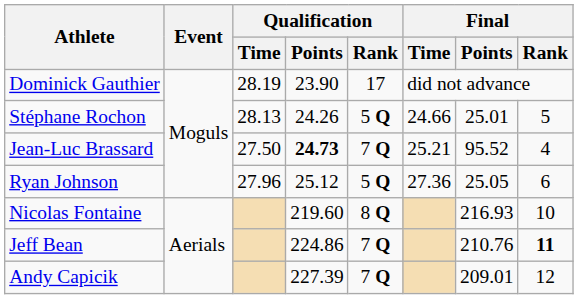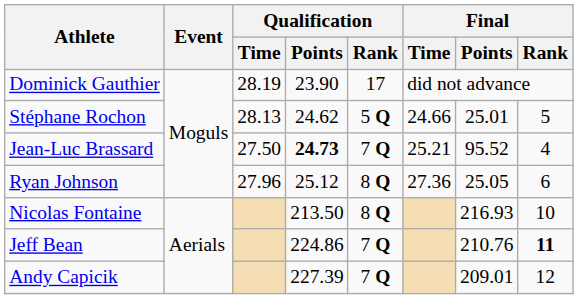Stéphane Rochon | Qualification / Points: 24.26 -> 24.62
Ryan Johnson | Qualification / Rank: 5 Q -> 8 Q
Nicolas Fontaine | Qualification / Points: 219.60 -> 213.50
